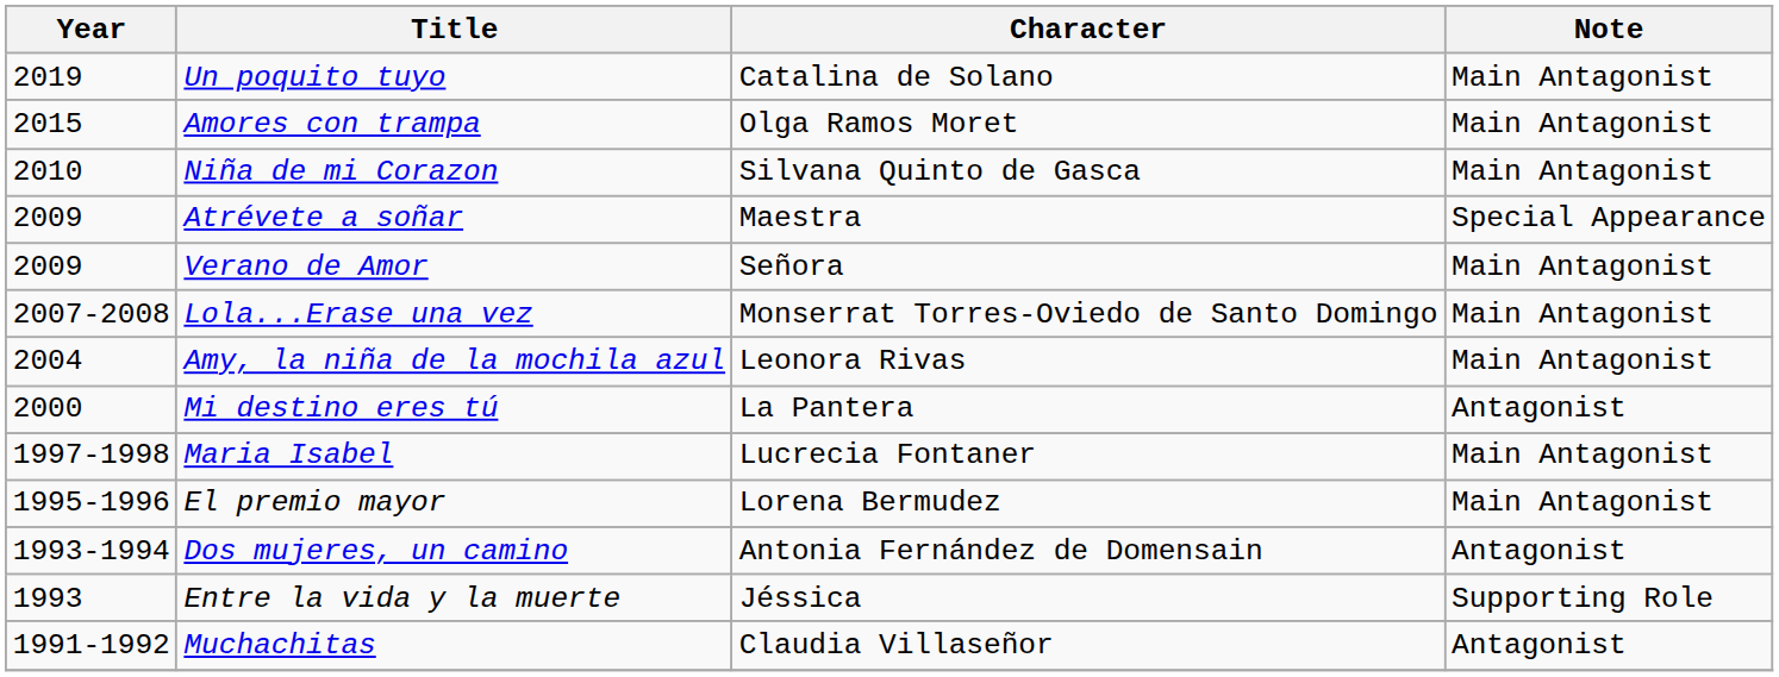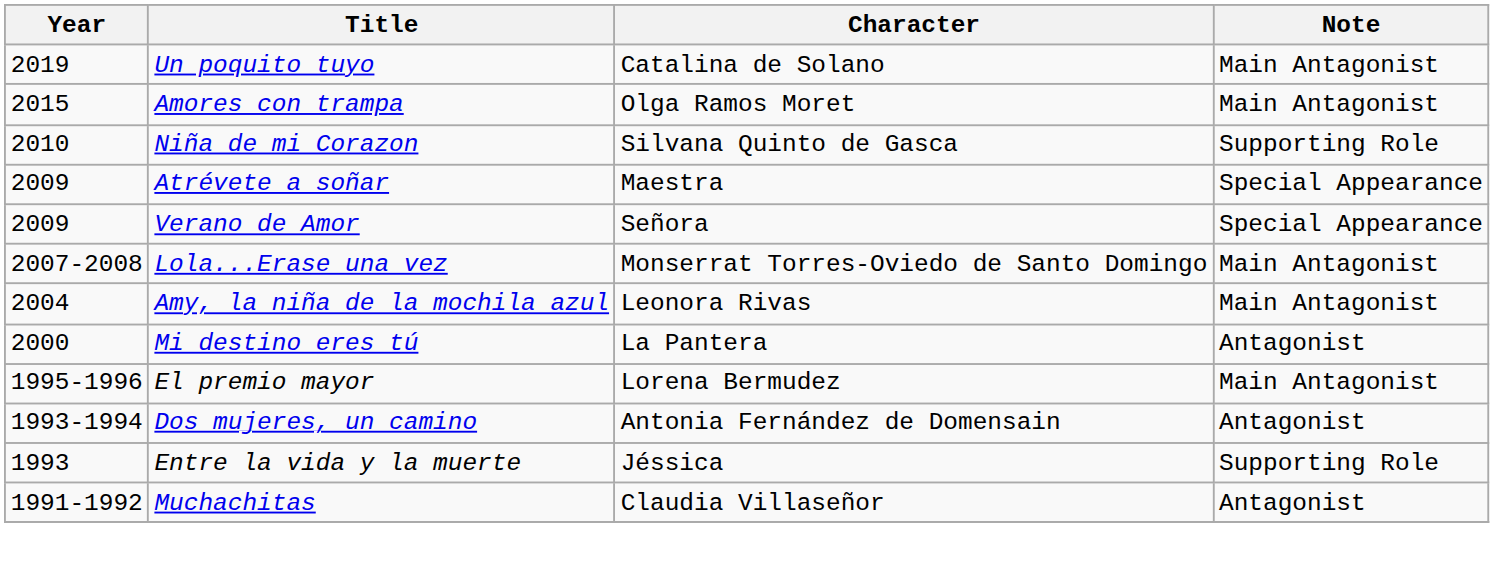Niña de mi Corazon | Note: Main Antagonist -> Supporting Role
Verano de Amor | Note: Main Antagonist -> Special Appearance
- row: 1997-1998 | Maria Isabel | Lucrecia Fontaner | Main Antagonist
